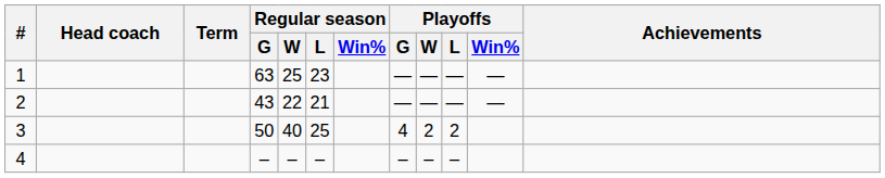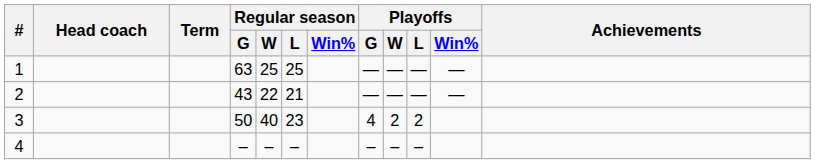1 | Regular season / L: 23 -> 25
3 | Regular season / L: 25 -> 23
